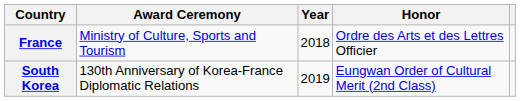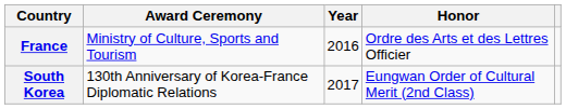France | Year: 2018 -> 2016
South Korea | Year: 2019 -> 2017
